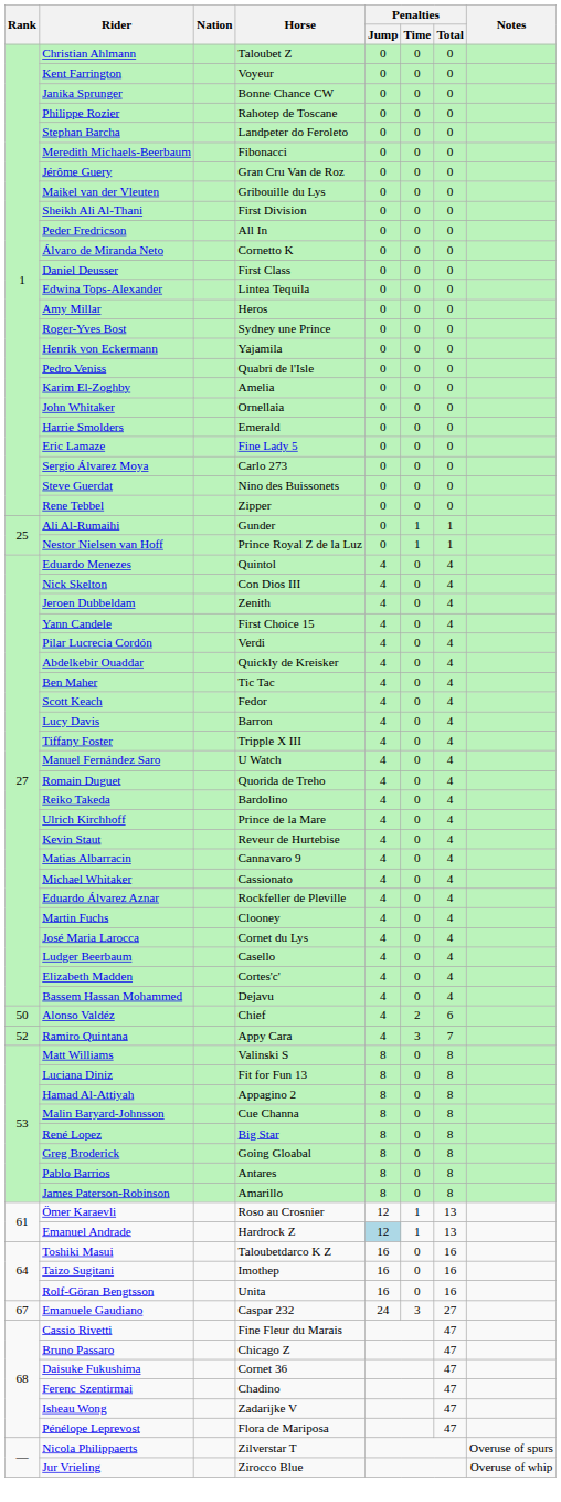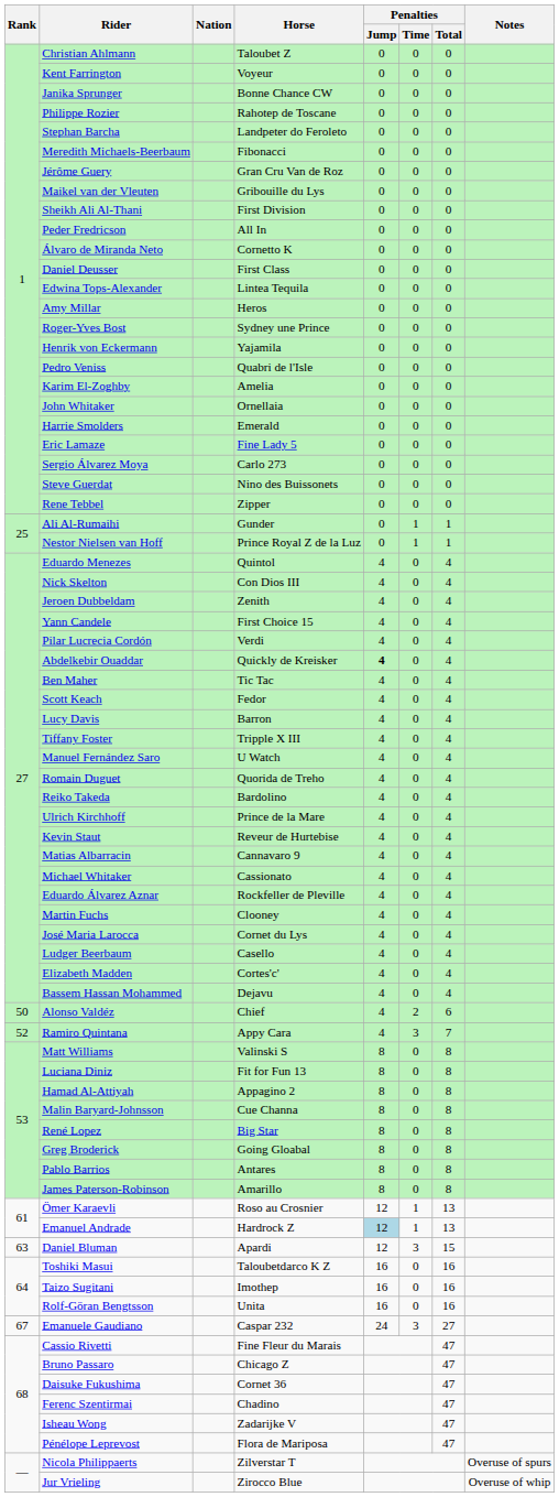Abdelkebir Ouaddar | Penalties / Jump: normal -> bold
+ row: 63 | Daniel Bluman | Apardi | 12 | 3 | 15
